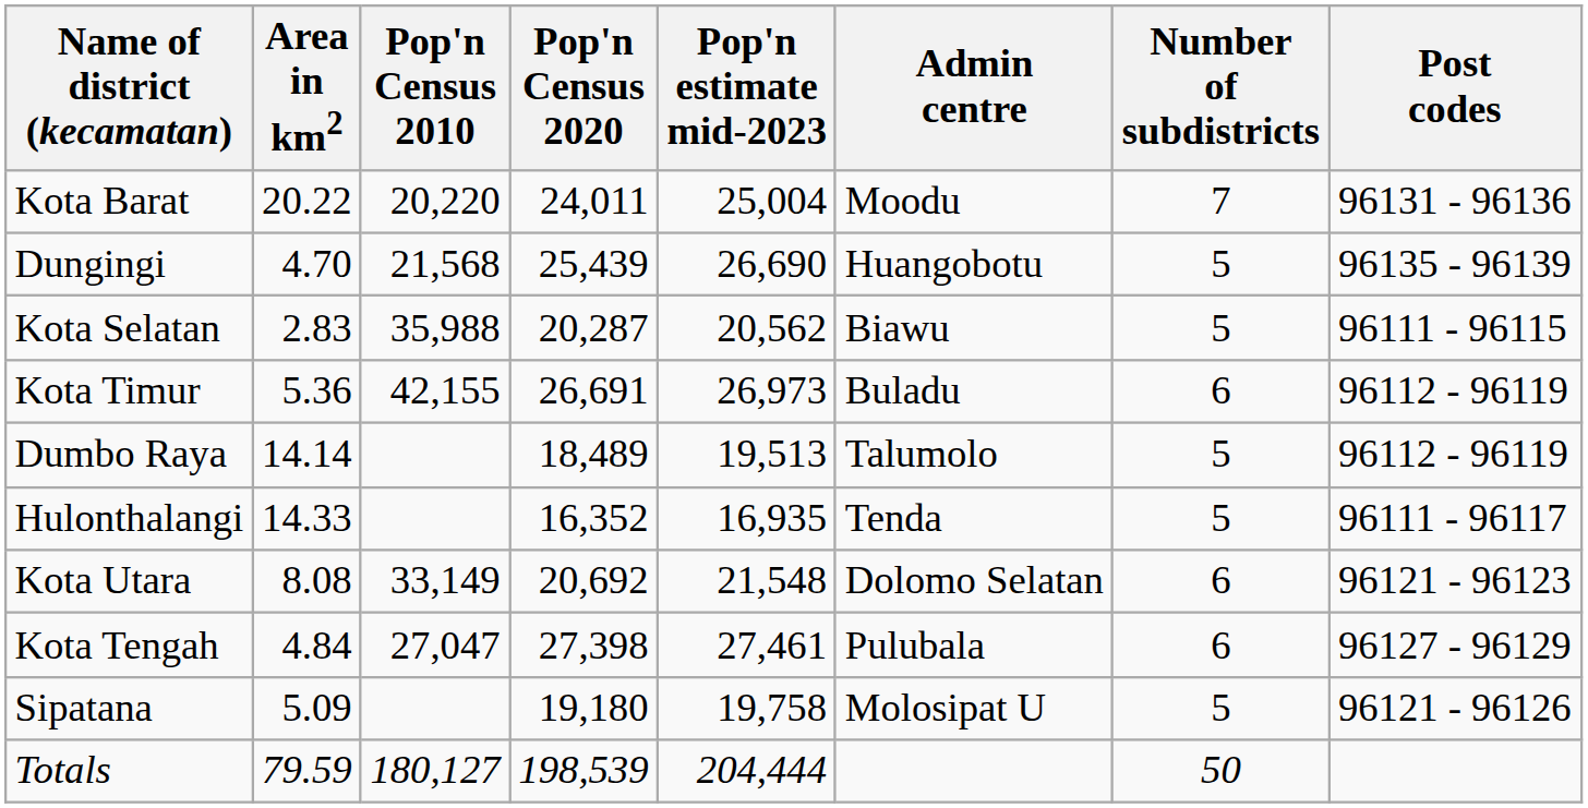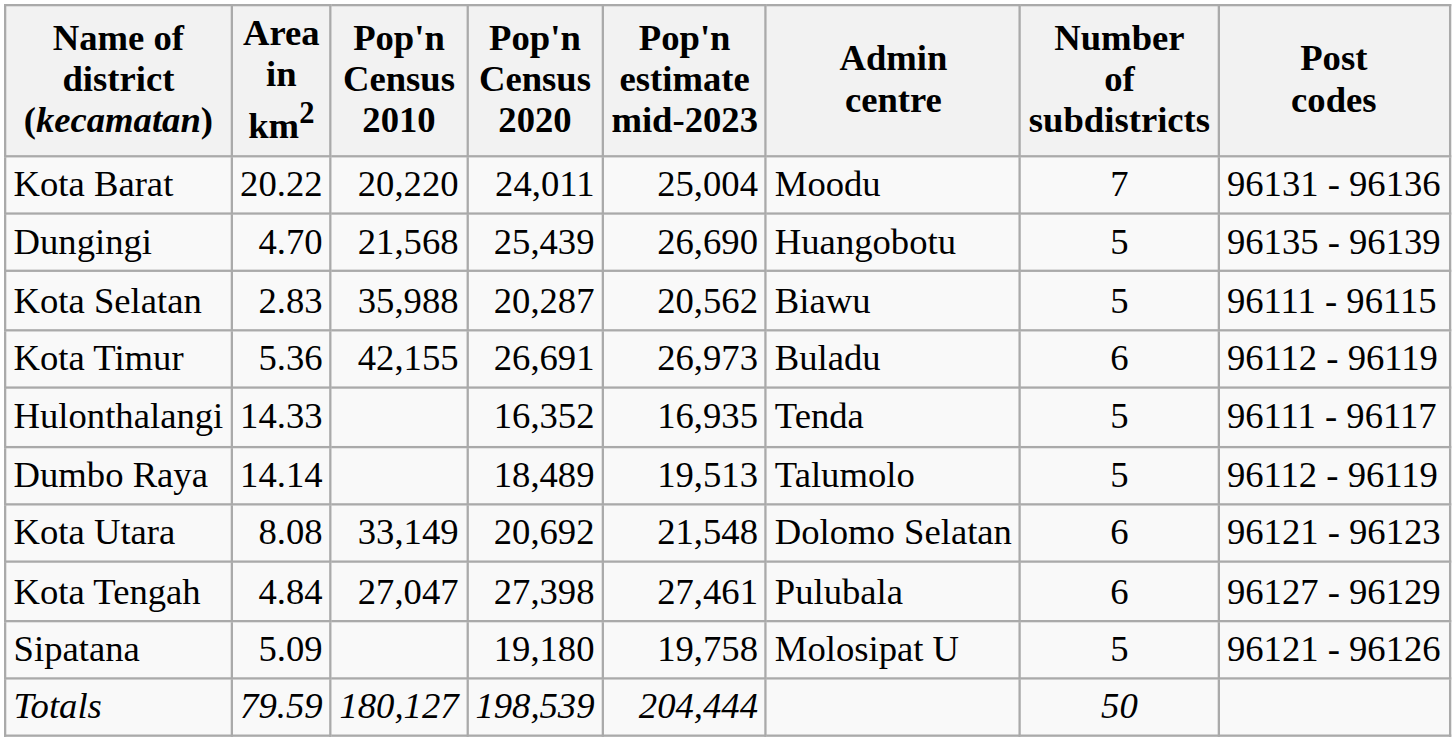rows swapped: Hulonthalangi <-> Dumbo Raya
